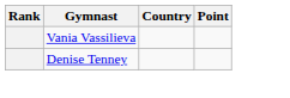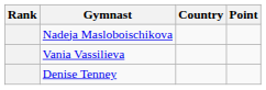+ row: Nadeja Masloboischikova
